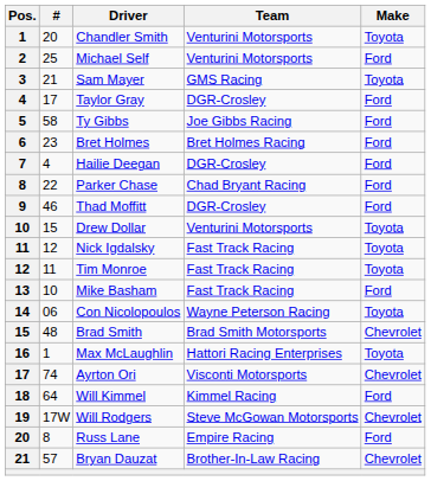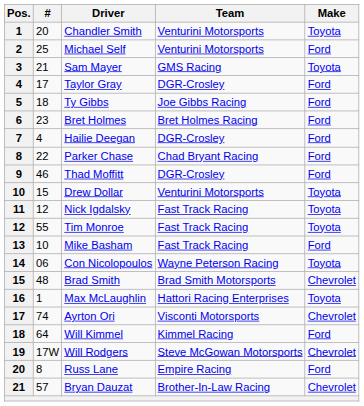Ty Gibbs | #: 58 -> 18
Tim Monroe | #: 11 -> 55
